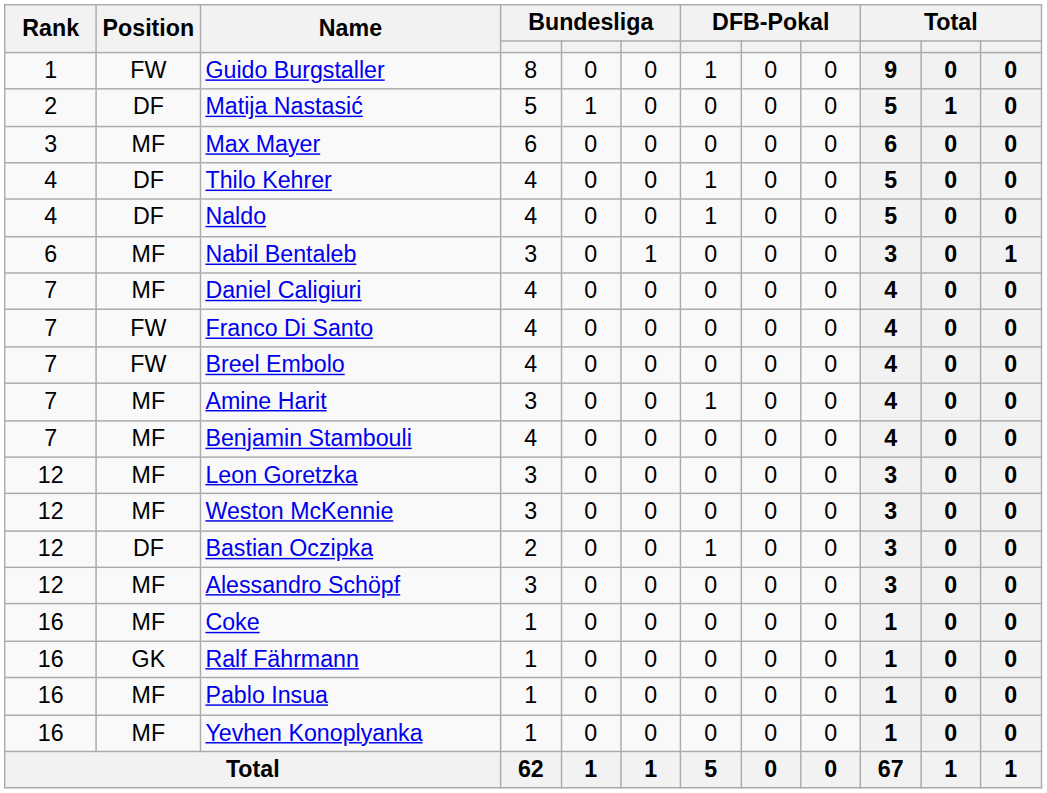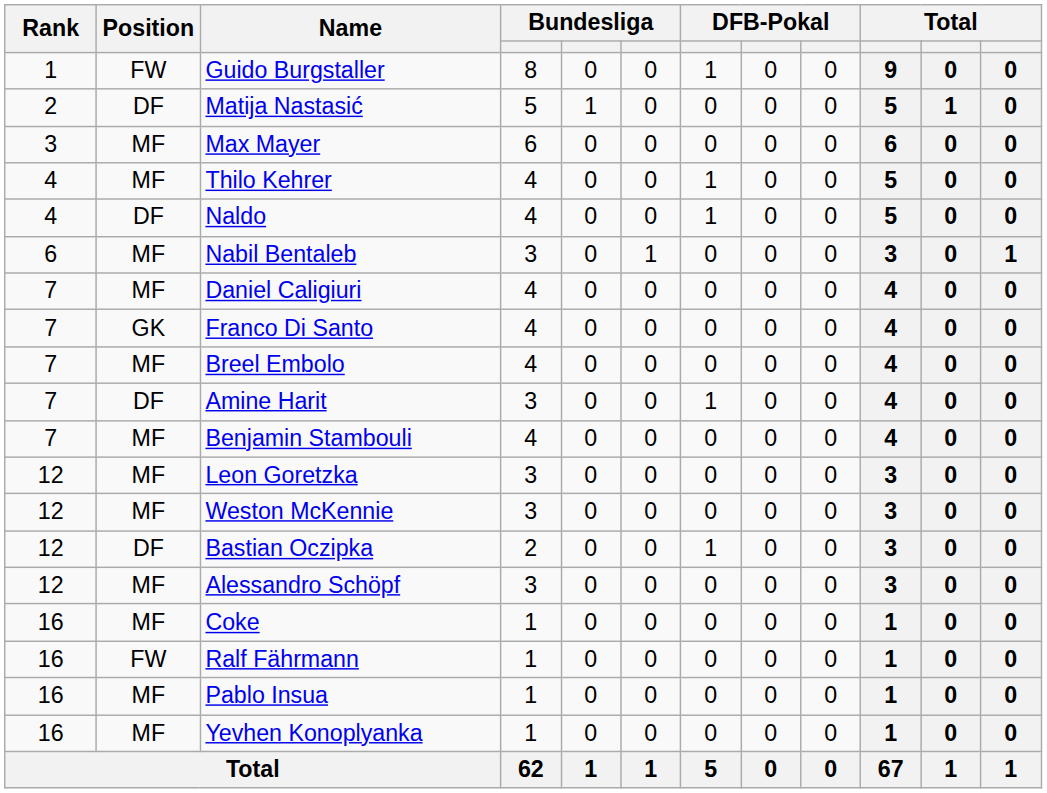Thilo Kehrer | Position: DF -> MF
Franco Di Santo | Position: FW -> GK
Breel Embolo | Position: FW -> MF
Amine Harit | Position: MF -> DF
Ralf Fährmann | Position: GK -> FW
